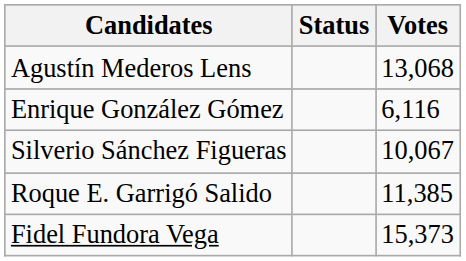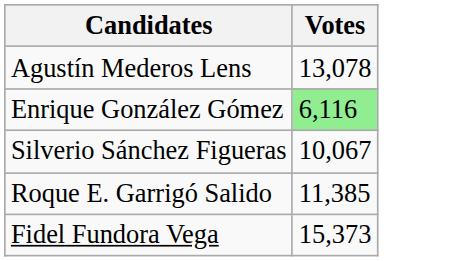- column: Status
Agustín Mederos Lens | Votes: 13,068 -> 13,078
Enrique González Gómez | Votes: no background -> lightgreen background
